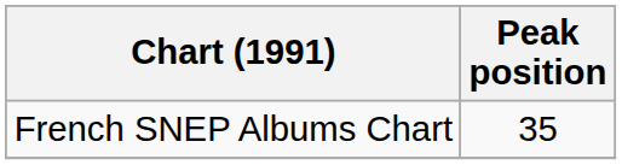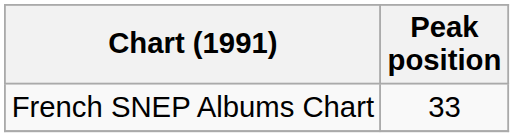French SNEP Albums Chart | Peak position: 35 -> 33
